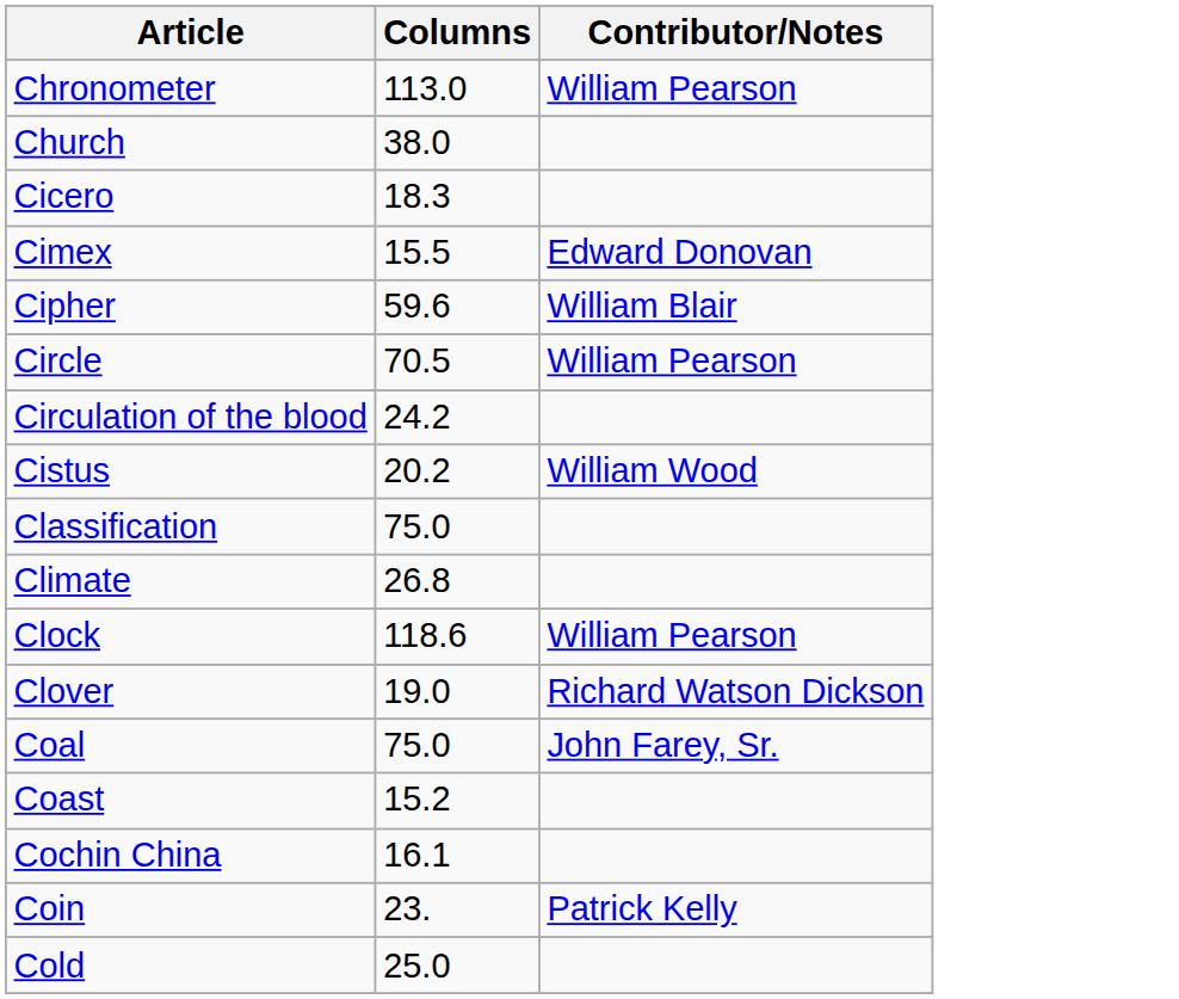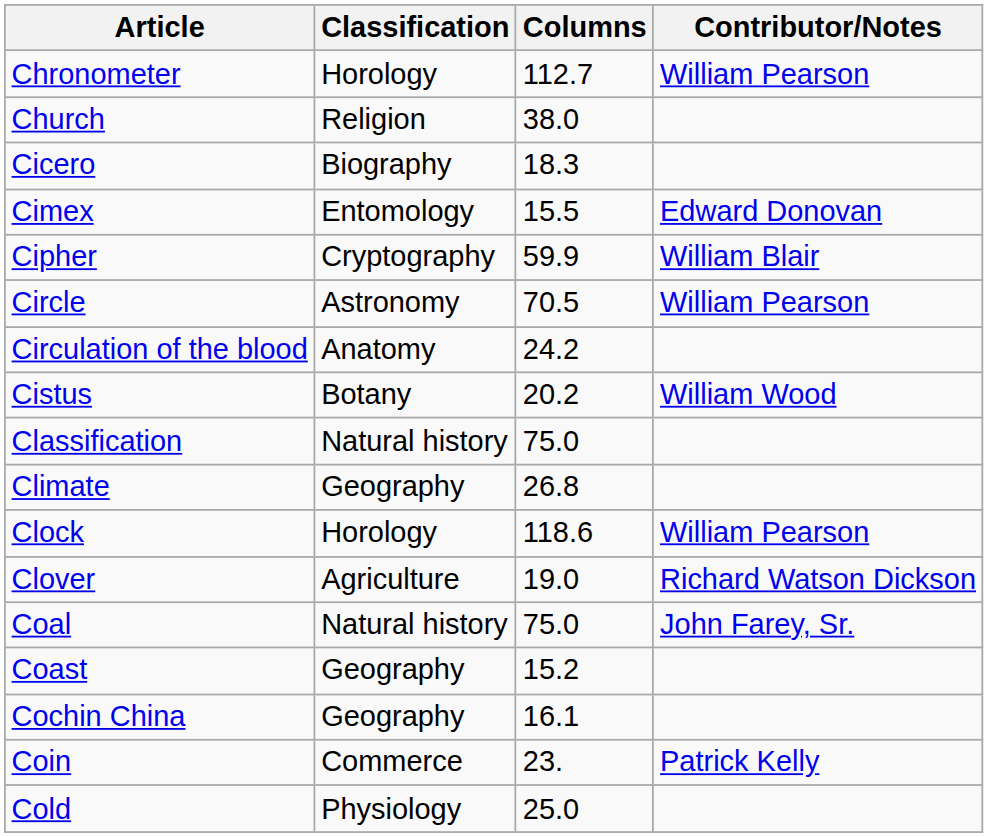+ column: Classification | Horology | Religion | Biography | Entomology | Cryptography | Astronomy | Anatomy | Botany | Natural history | Geography | Horology | Agriculture | Natural history | Geography | Geography | Commerce | Physiology
Chronometer | Columns: 113.0 -> 112.7
Cipher | Columns: 59.6 -> 59.9
